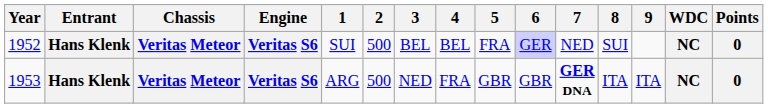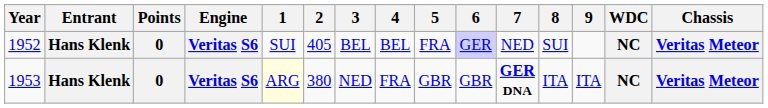columns swapped: Chassis <-> Points
1952 | 2: 500 -> 405
1953 | 1: no background -> lightyellow background
1953 | 2: 500 -> 380
